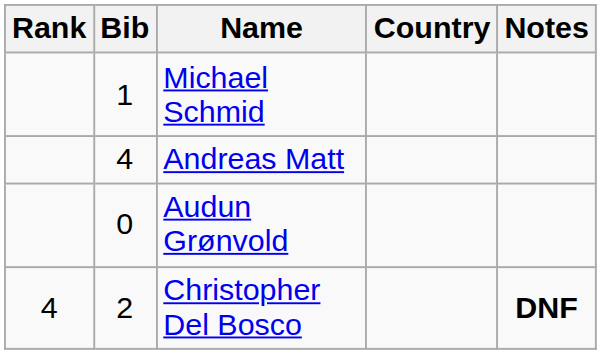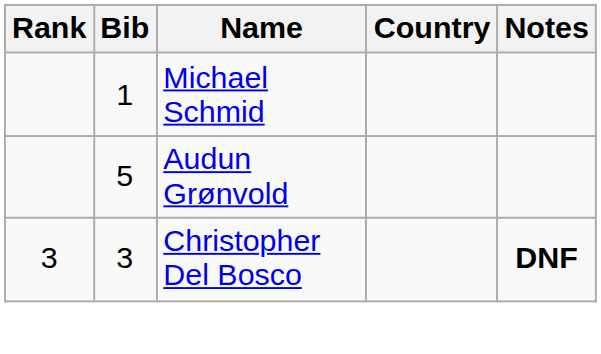- row: 4 | Andreas Matt
Audun Grønvold | Bib: 0 -> 5
Christopher Del Bosco | Rank: 4 -> 3
Christopher Del Bosco | Bib: 2 -> 3
